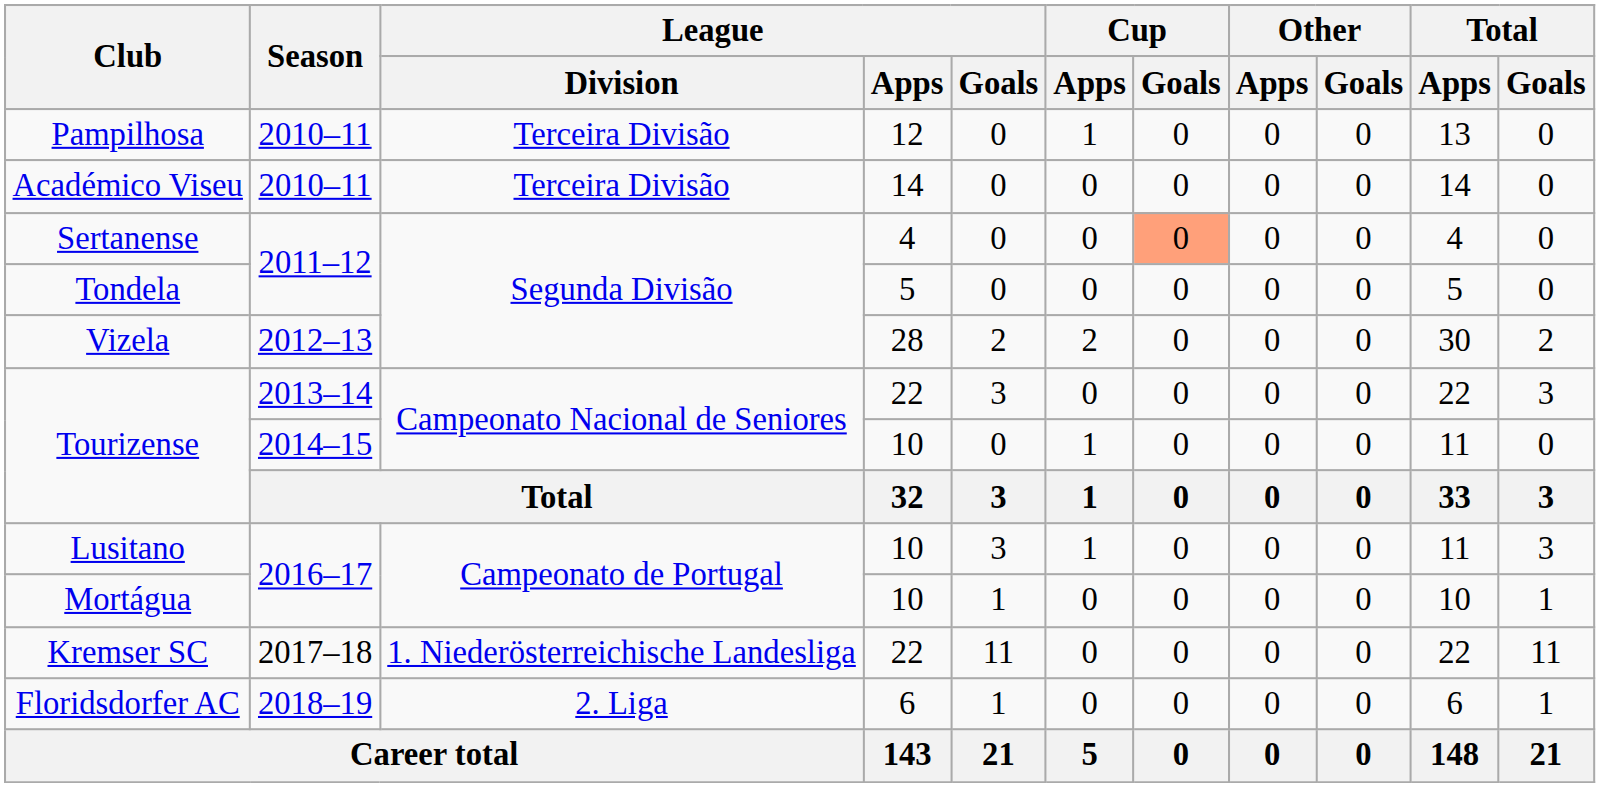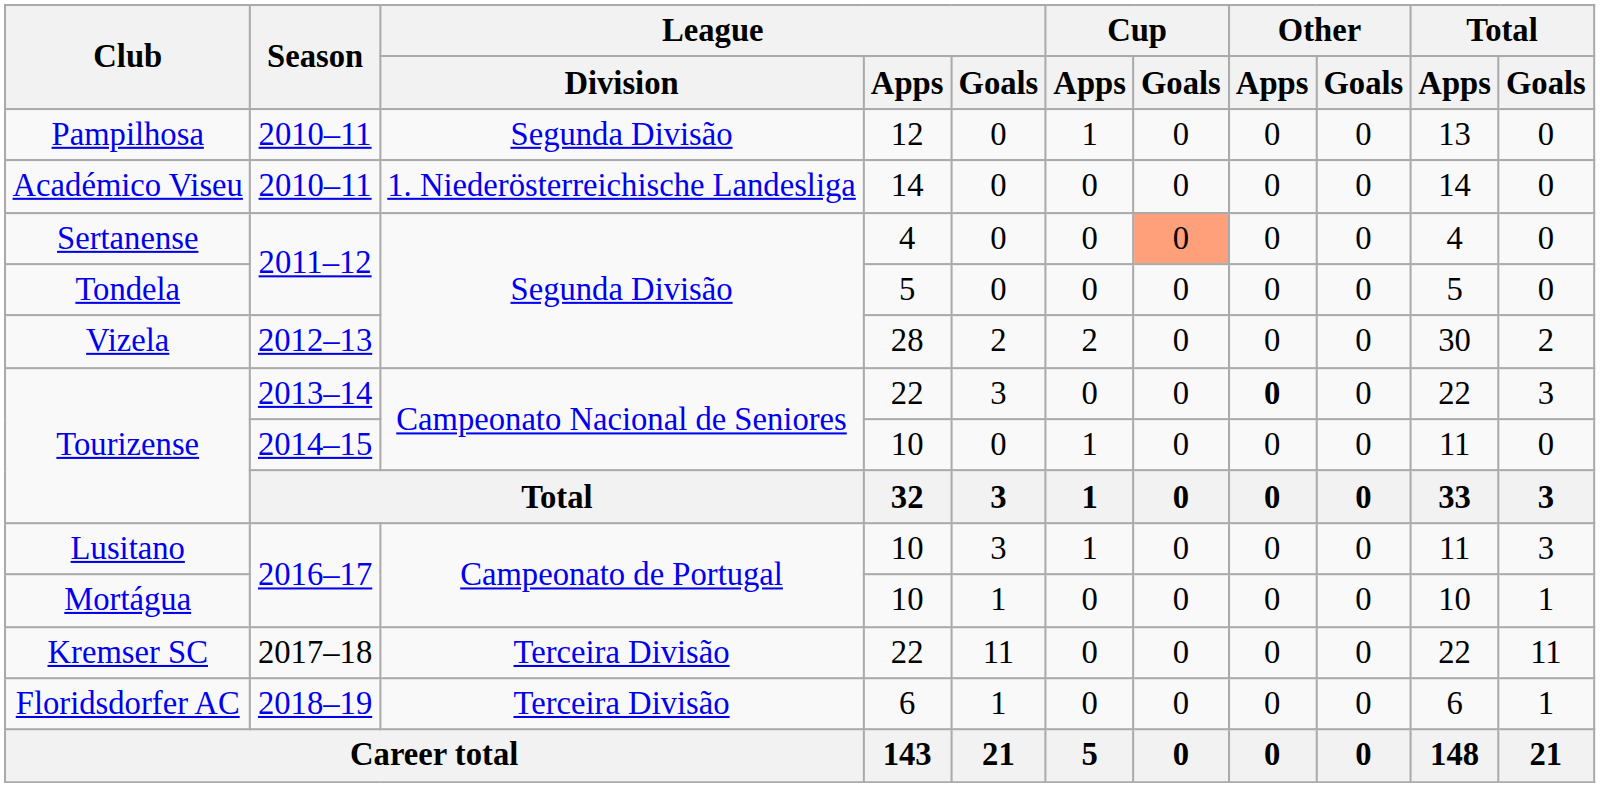Pampilhosa | League / Division: Terceira Divisão -> Segunda Divisão
Académico Viseu | League / Division: Terceira Divisão -> 1. Niederösterreichische Landesliga
Tourizense / 2013–14 | Other / Apps: normal -> bold
Kremser SC | League / Division: 1. Niederösterreichische Landesliga -> Terceira Divisão
Floridsdorfer AC | League / Division: 2. Liga -> Terceira Divisão
